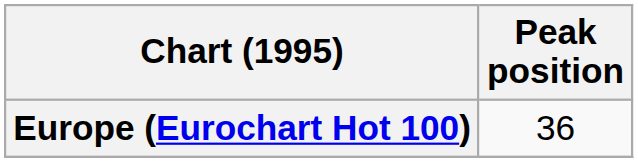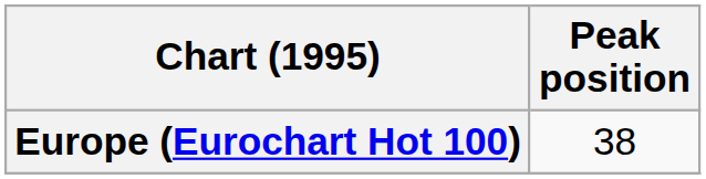Europe (Eurochart Hot 100) | Peak position: 36 -> 38
